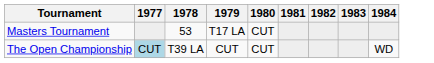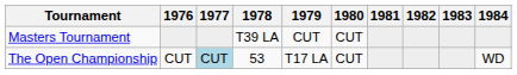+ column: 1976 | CUT
Masters Tournament | 1978: 53 -> T39 LA
Masters Tournament | 1979: T17 LA -> CUT
The Open Championship | 1978: T39 LA -> 53
The Open Championship | 1979: CUT -> T17 LA
